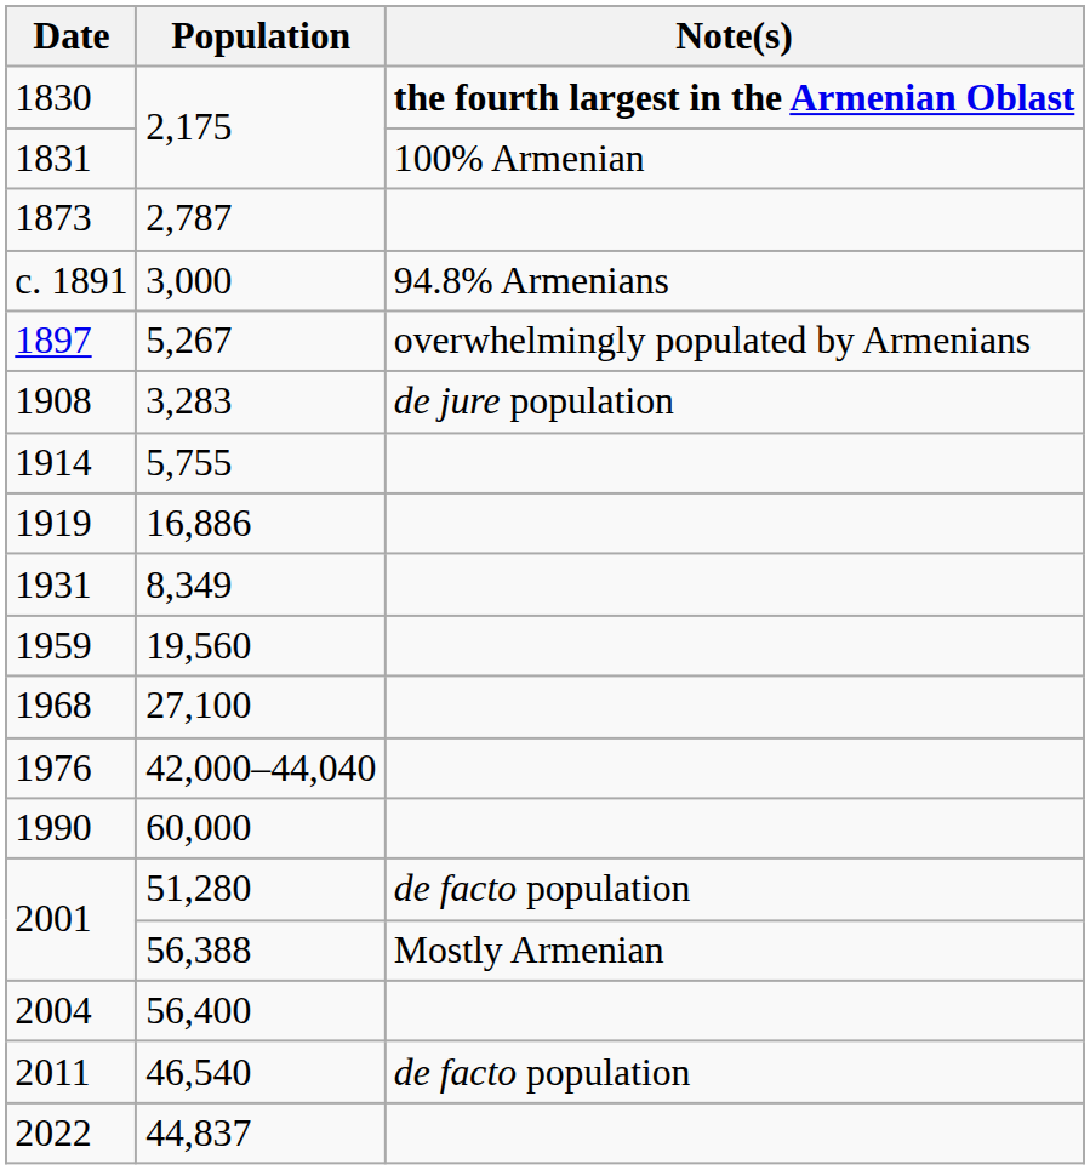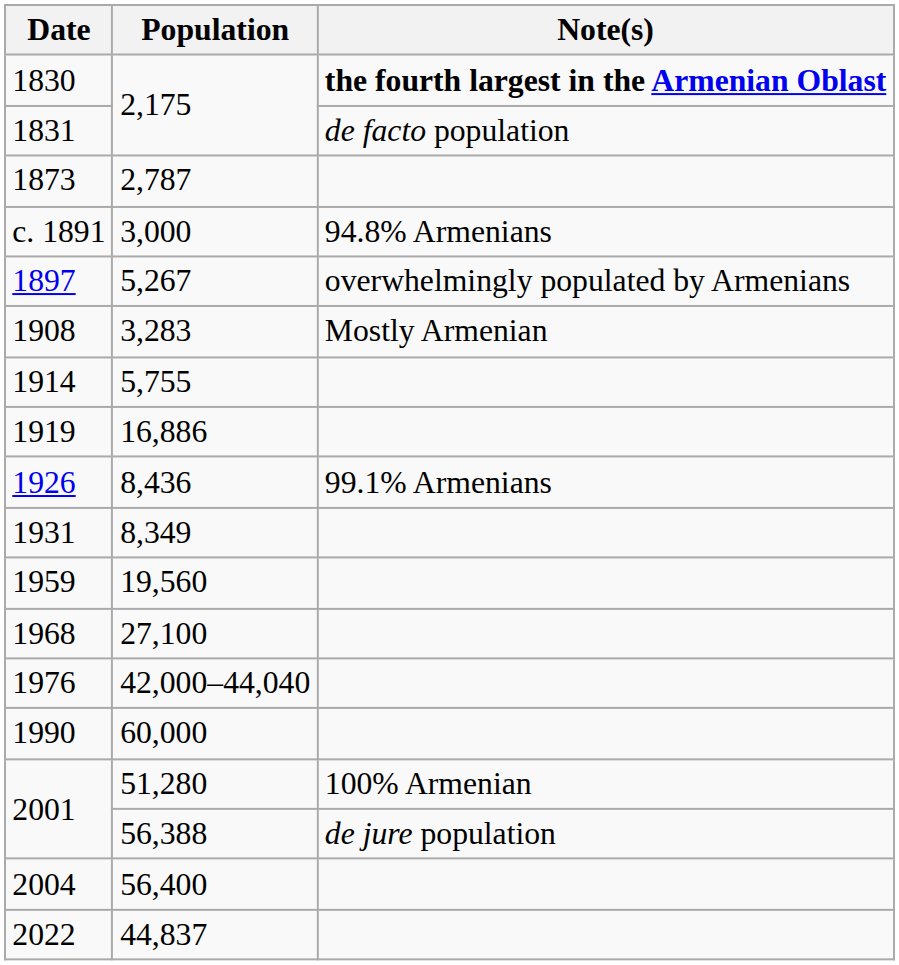1831 | Note(s): 100% Armenian -> de facto population
1908 | Note(s): de jure population -> Mostly Armenian
+ row: 1926 | 8,436 | 99.1% Armenians
2001 / 51,280 | Note(s): de facto population -> 100% Armenian
2001 / 56,388 | Note(s): Mostly Armenian -> de jure population
- row: 2011 | 46,540 | de facto population
